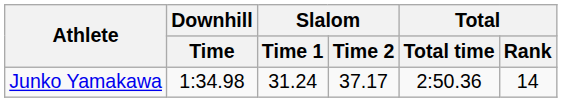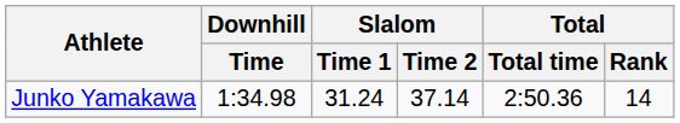Junko Yamakawa | Slalom / Time 2: 37.17 -> 37.14
